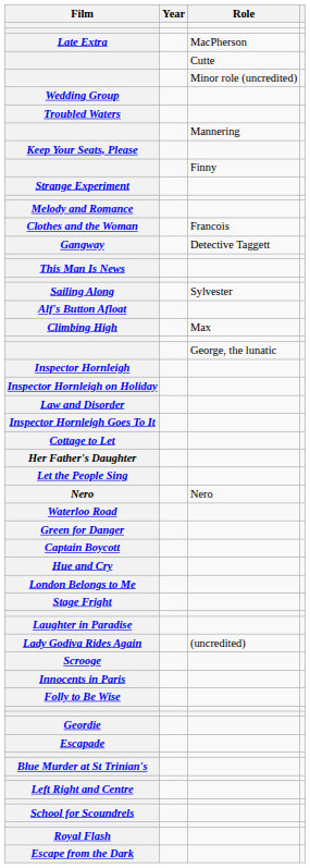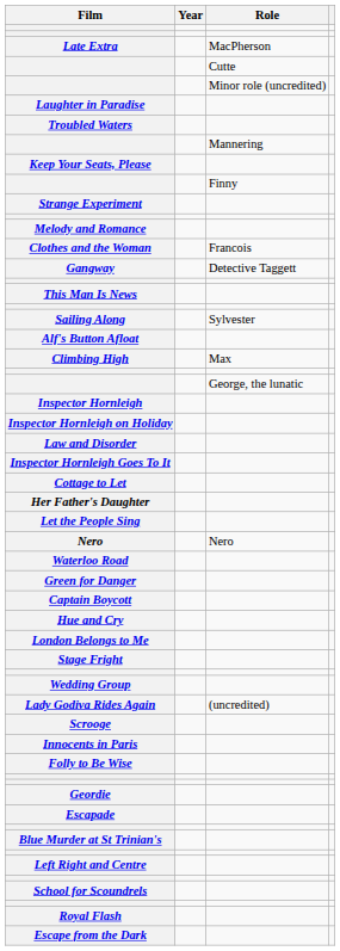rows swapped: Wedding Group <-> Laughter in Paradise
